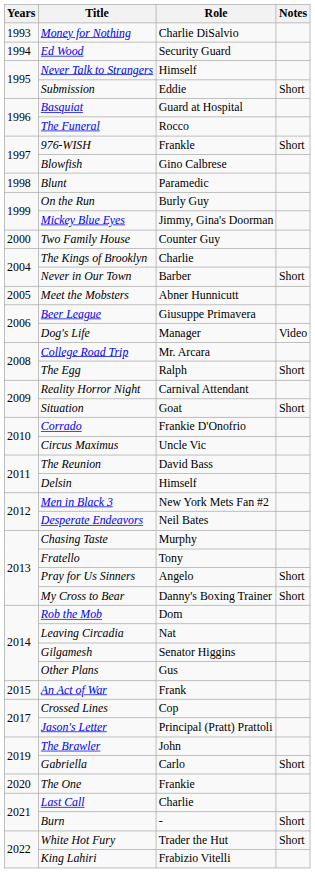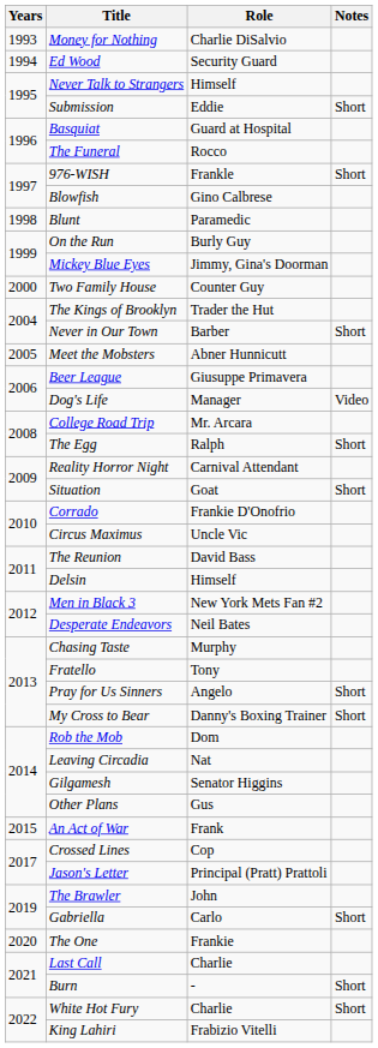The Kings of Brooklyn | Role: Charlie -> Trader the Hut
White Hot Fury | Role: Trader the Hut -> Charlie
